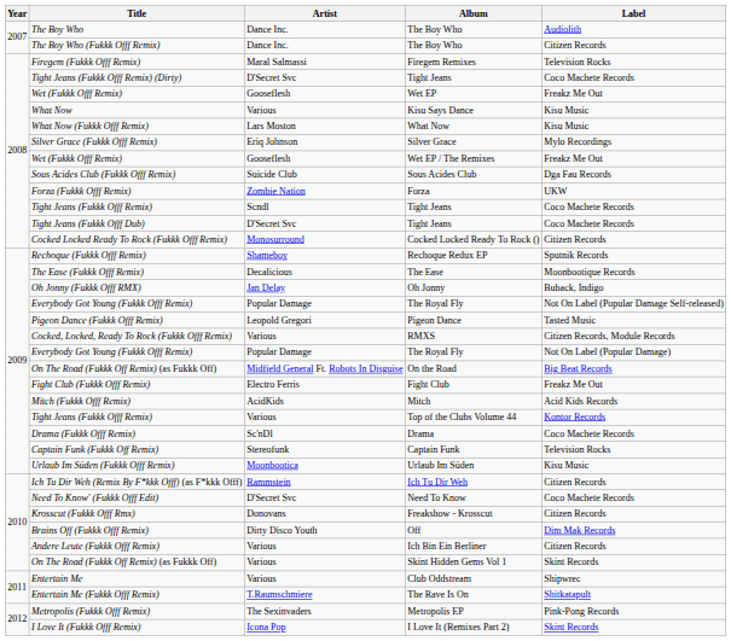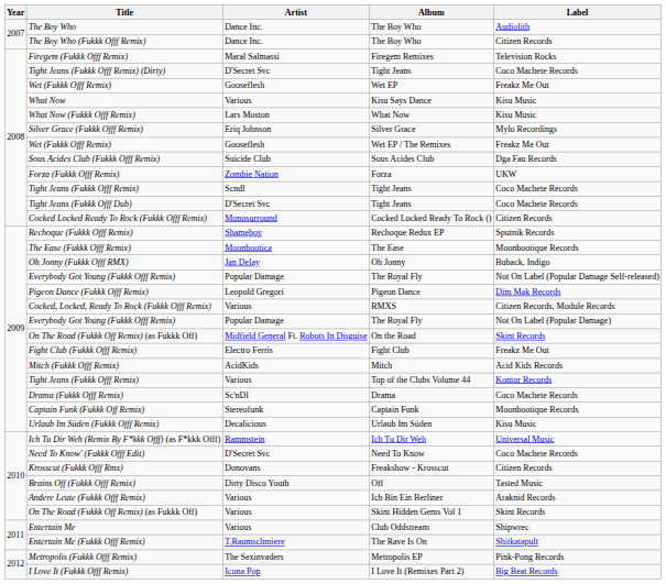The Ease (Fukkk Offf Remix) | Artist: Decalicious -> Moonbootica
Pigeon Dance (Fukkk Offf Remix) | Label: Tasted Music -> Dim Mak Records
On The Road (Fukkk Off Remix) (as Fukkk Off) / On the Road | Label: Big Beat Records -> Skint Records
Captain Funk (Fukkk Off Remix) | Label: Television Rocks -> Moonbootique Records
Urlaub Im Süden (Fukkk Offf Remix) | Artist: Moonbootica -> Decalicious
Ich Tu Dir Weh (Remix By F*kkk Offf) (as F*kkk Offf) | Label: Citizen Records -> Universal Music
Brains Off (Fukkk Offf Remix) | Label: Dim Mak Records -> Tasted Music
Andere Leute (Fukkk Offf Remix) | Label: Citizen Records -> Araknid Records
I Love It (Fukkk Offf Remix) | Label: Skint Records -> Big Beat Records
